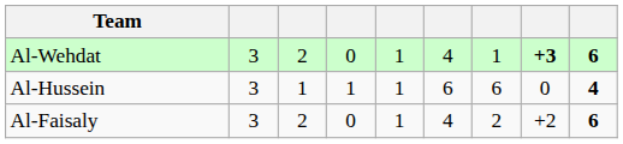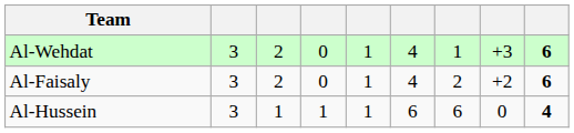Al-Wehdat | column 8: bold -> normal
rows swapped: Al-Faisaly <-> Al-Hussein
